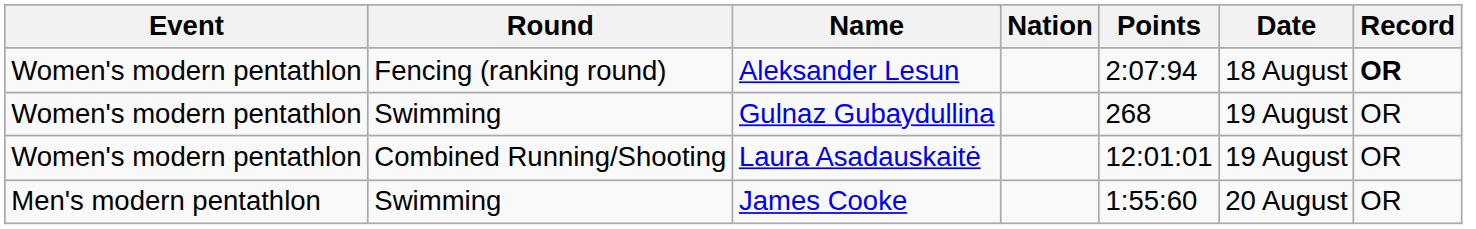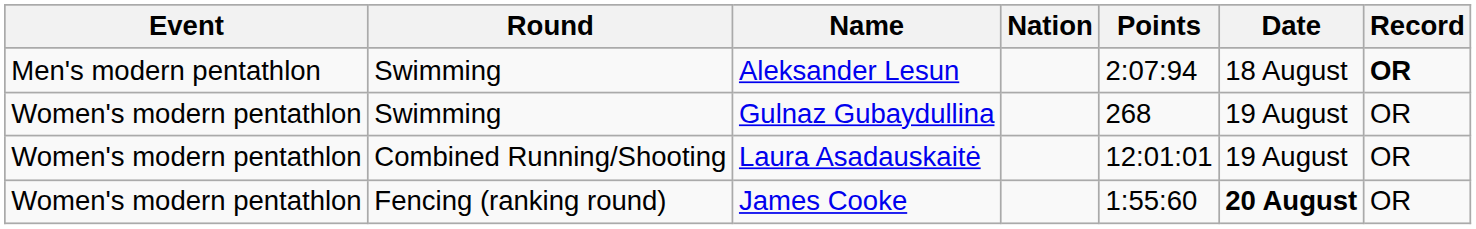Aleksander Lesun | Event: Women's modern pentathlon -> Men's modern pentathlon
Aleksander Lesun | Round: Fencing (ranking round) -> Swimming
James Cooke | Event: Men's modern pentathlon -> Women's modern pentathlon
James Cooke | Round: Swimming -> Fencing (ranking round)
James Cooke | Date: normal -> bold
